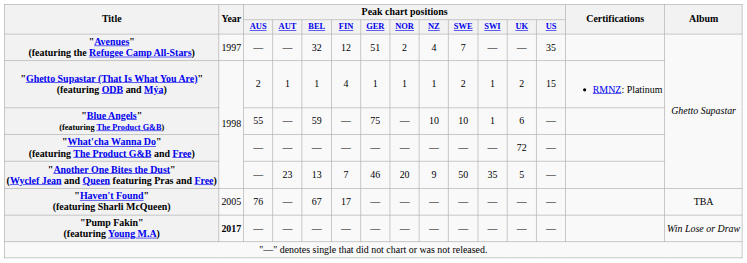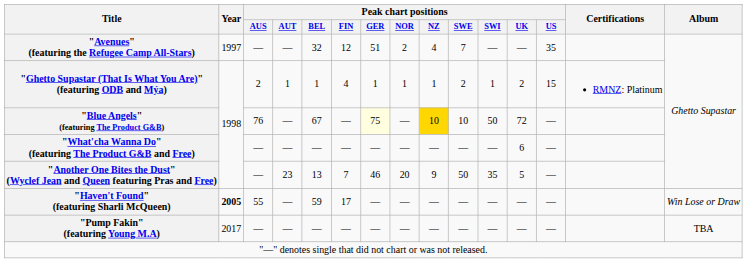"Blue Angels" (featuring The Product G&B) | Peak chart positions / AUS: 55 -> 76
"Blue Angels" (featuring The Product G&B) | Peak chart positions / BEL: 59 -> 67
"Blue Angels" (featuring The Product G&B) | Peak chart positions / GER: no background -> lightyellow background
"Blue Angels" (featuring The Product G&B) | Peak chart positions / NZ: no background -> gold background
"Blue Angels" (featuring The Product G&B) | Peak chart positions / SWI: 1 -> 50
"Blue Angels" (featuring The Product G&B) | Peak chart positions / UK: 6 -> 72
"What'cha Wanna Do" (featuring The Product G&B and Free) | Peak chart positions / UK: 72 -> 6
"Haven't Found" (featuring Sharli McQueen) | Year: normal -> bold
"Haven't Found" (featuring Sharli McQueen) | Peak chart positions / AUS: 76 -> 55
"Haven't Found" (featuring Sharli McQueen) | Peak chart positions / BEL: 67 -> 59
"Haven't Found" (featuring Sharli McQueen) | Album: TBA -> Win Lose or Draw
"Pump Fakin" (featuring Young M.A) | Year: bold -> normal
"Pump Fakin" (featuring Young M.A) | Album: Win Lose or Draw -> TBA
